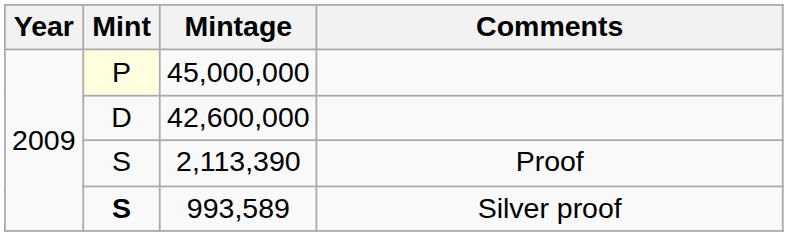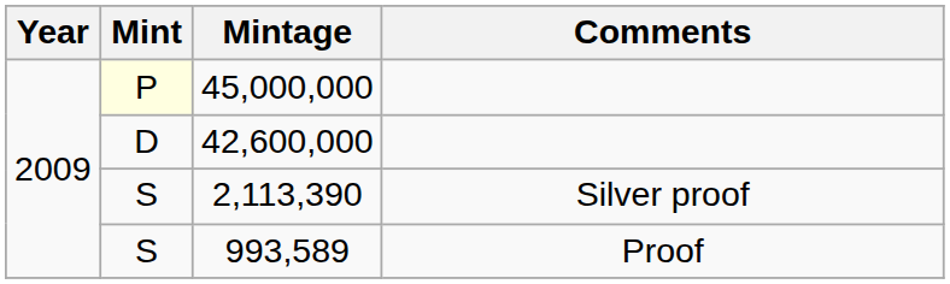2,113,390 | Comments: Proof -> Silver proof
993,589 | Mint: bold -> normal
993,589 | Comments: Silver proof -> Proof
